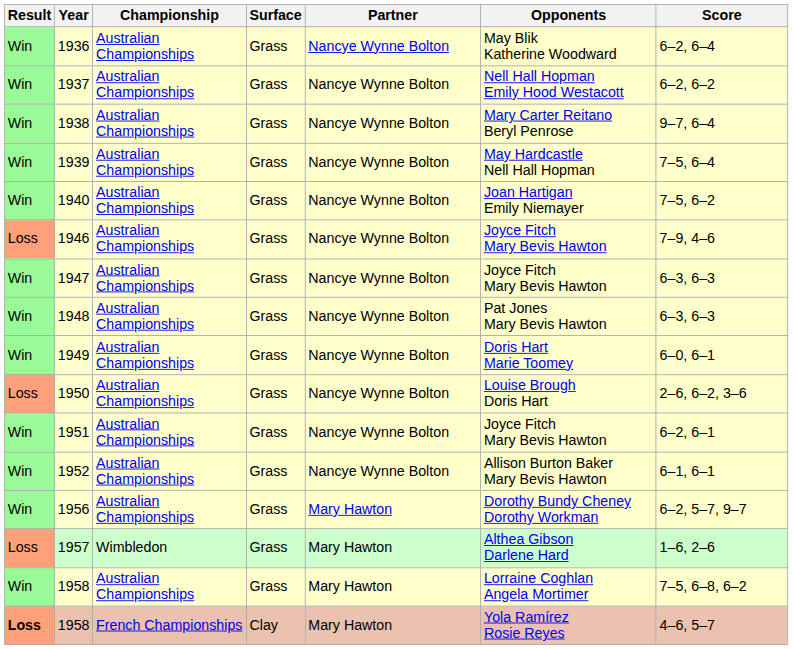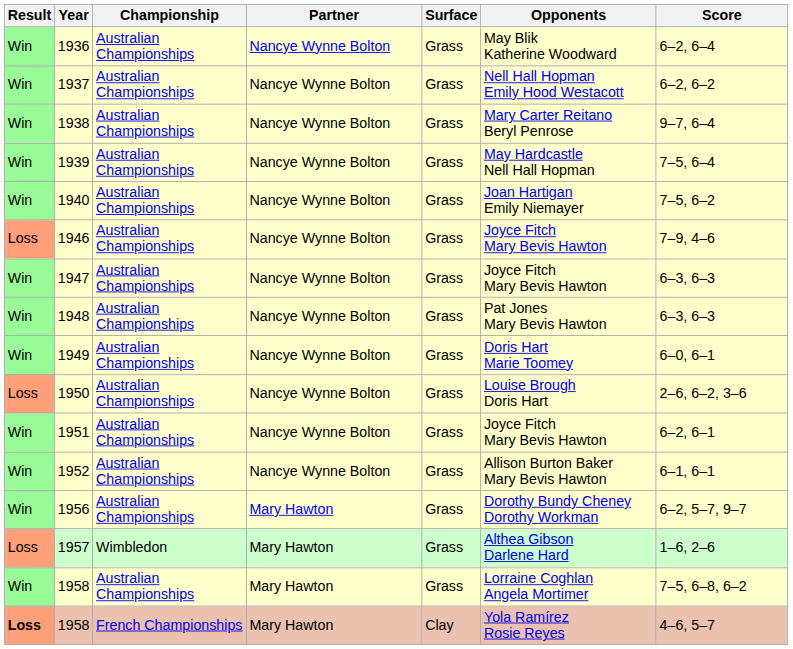columns swapped: Surface <-> Partner
